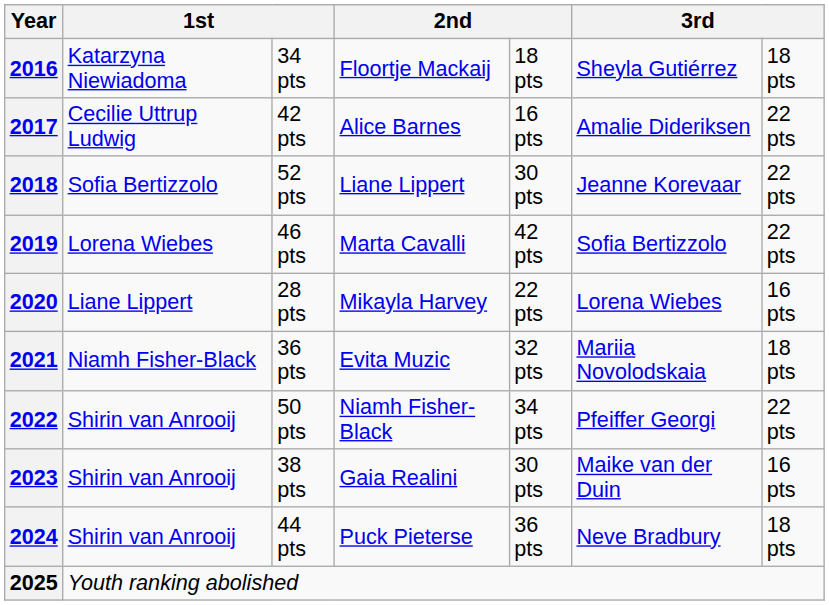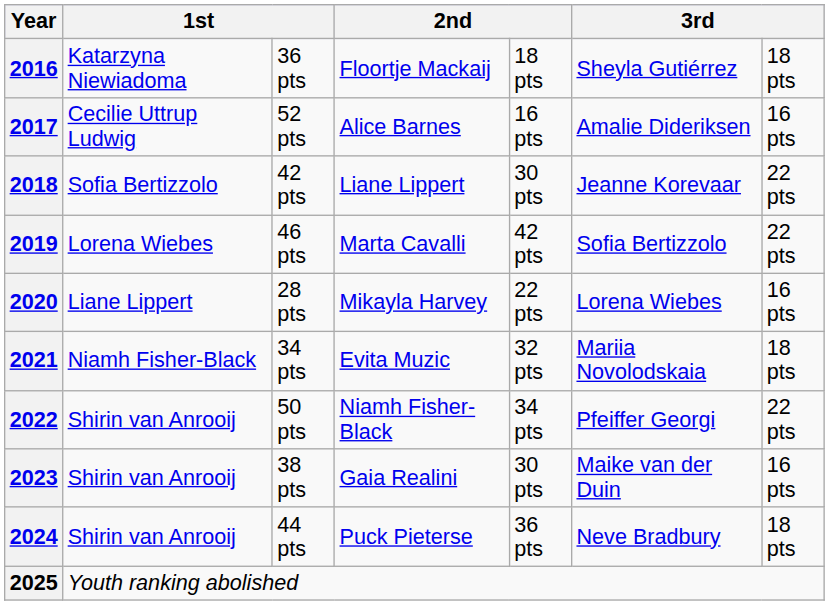2016 | column 3: 34 pts -> 36 pts
2017 | column 3: 42 pts -> 52 pts
2017 | column 7: 22 pts -> 16 pts
2018 | column 3: 52 pts -> 42 pts
2021 | column 3: 36 pts -> 34 pts
